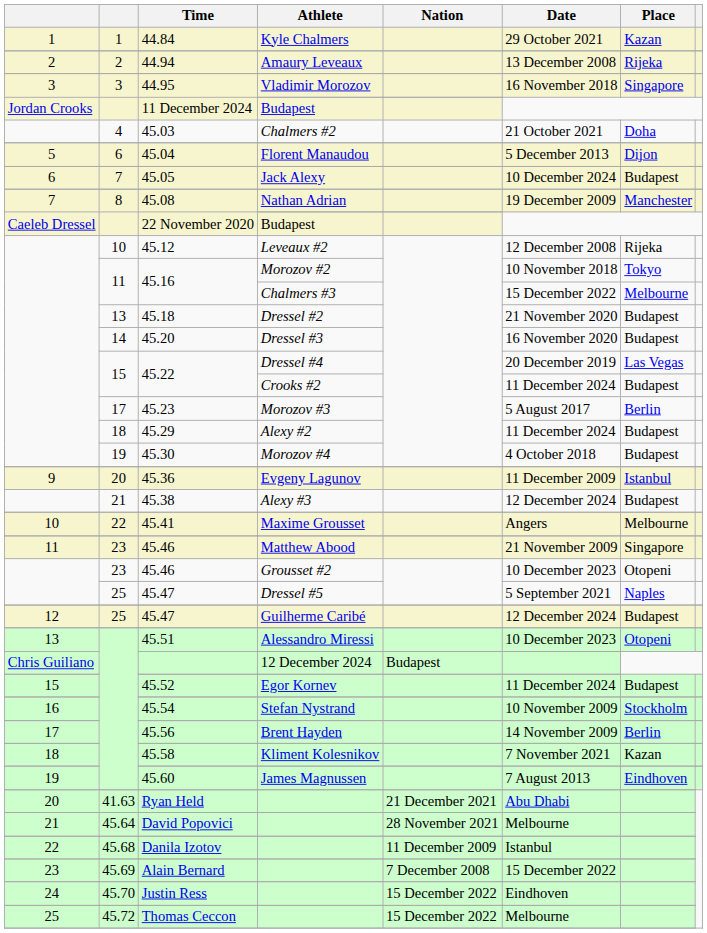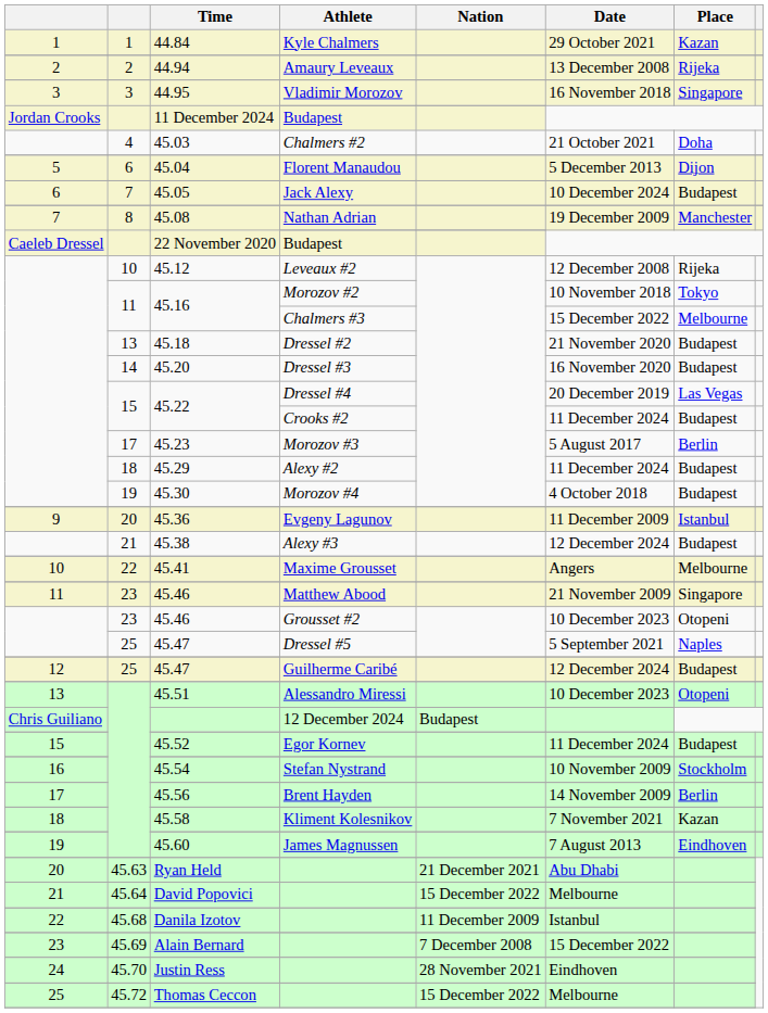Ryan Held | column 2: 41.63 -> 45.63
David Popovici | Nation: 28 November 2021 -> 15 December 2022
Justin Ress | Nation: 15 December 2022 -> 28 November 2021
